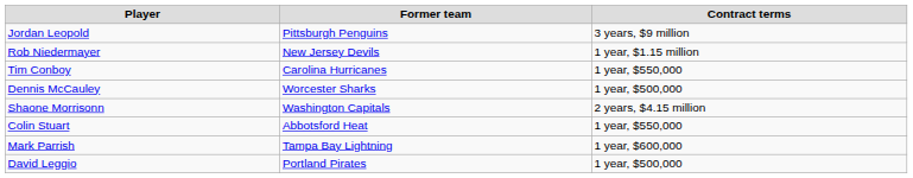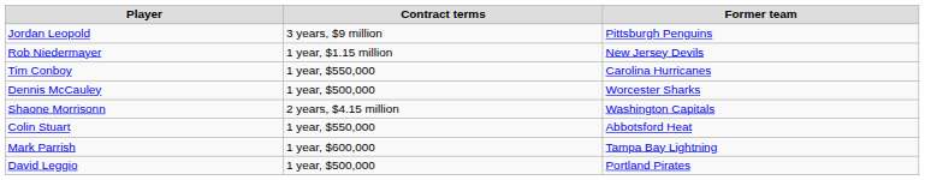columns swapped: Former team <-> Contract terms
